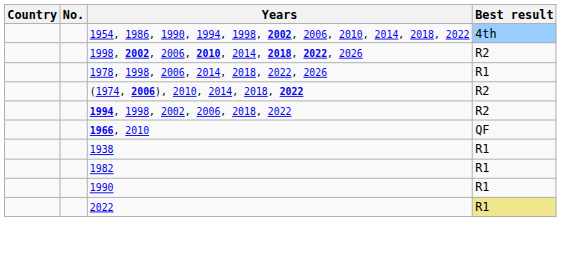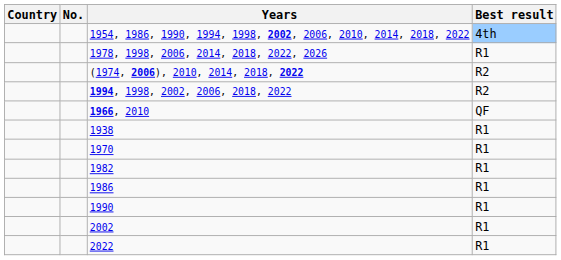- row: 1998, 2002, 2006, 2010, 2014, 2018, 2022, 2026 | R2
+ row: 1970 | R1
+ row: 1986 | R1
+ row: 2002 | R1
2022 | Best result: khaki background -> no background
